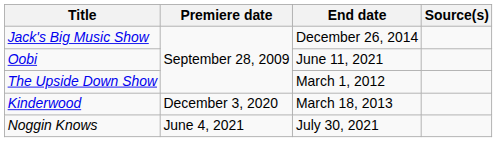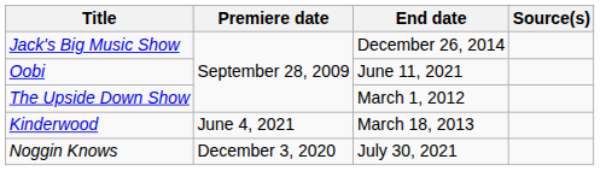Kinderwood | Premiere date: December 3, 2020 -> June 4, 2021
Noggin Knows | Premiere date: June 4, 2021 -> December 3, 2020
